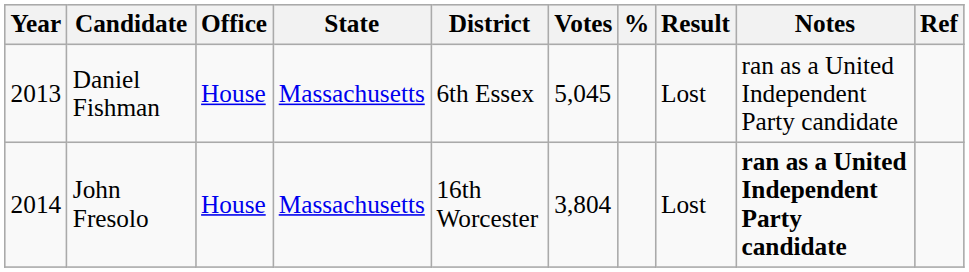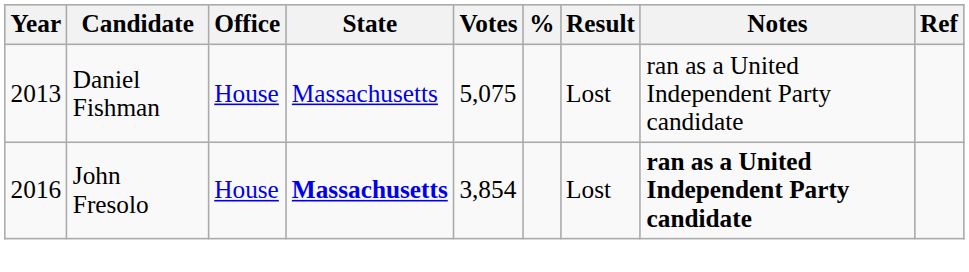- column: District | 6th Essex | 16th Worcester
Daniel Fishman | Votes: 5,045 -> 5,075
John Fresolo | Year: 2014 -> 2016
John Fresolo | State: normal -> bold
John Fresolo | Votes: 3,804 -> 3,854
